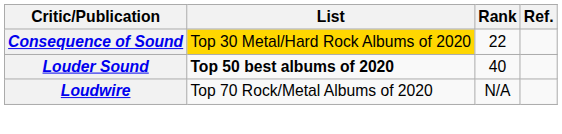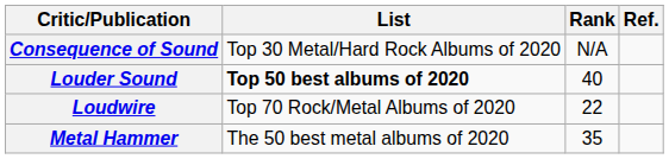Consequence of Sound | List: gold background -> no background
Consequence of Sound | Rank: 22 -> N/A
Loudwire | Rank: N/A -> 22
+ row: Metal Hammer | The 50 best metal albums of 2020 | 35
